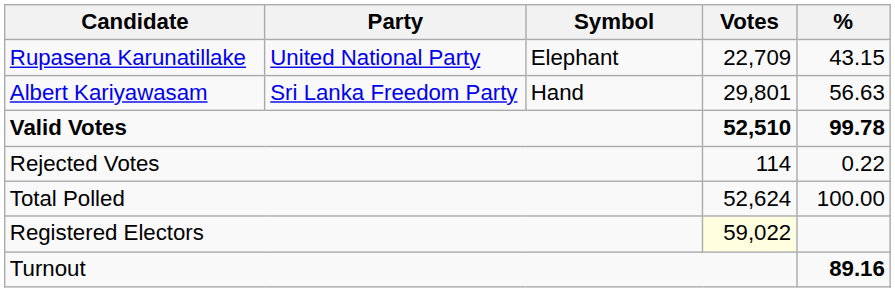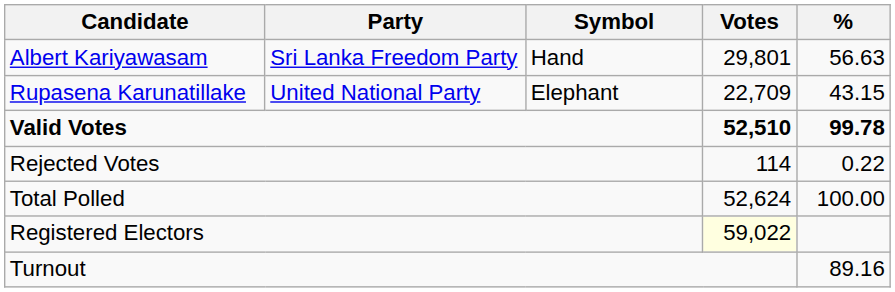rows swapped: Albert Kariyawasam <-> Rupasena Karunatillake
Turnout | %: bold -> normal
